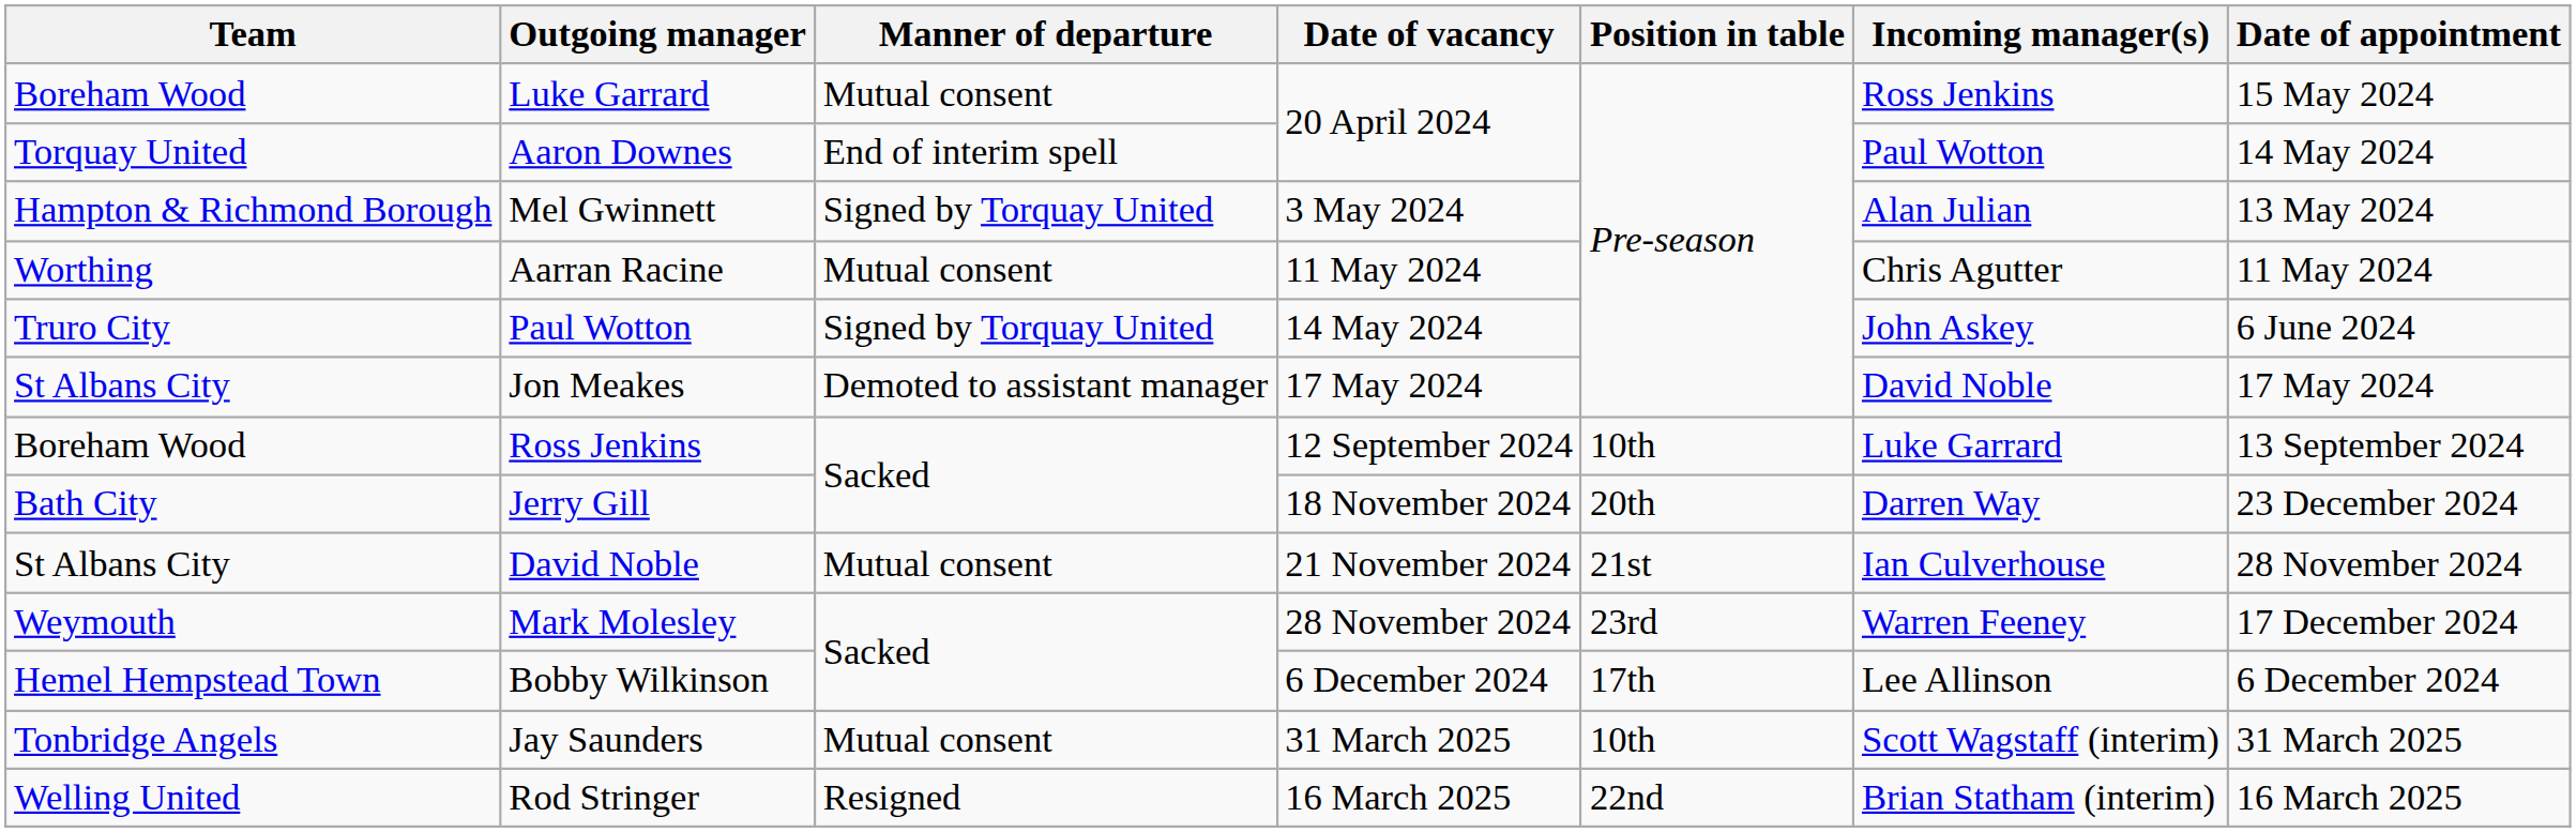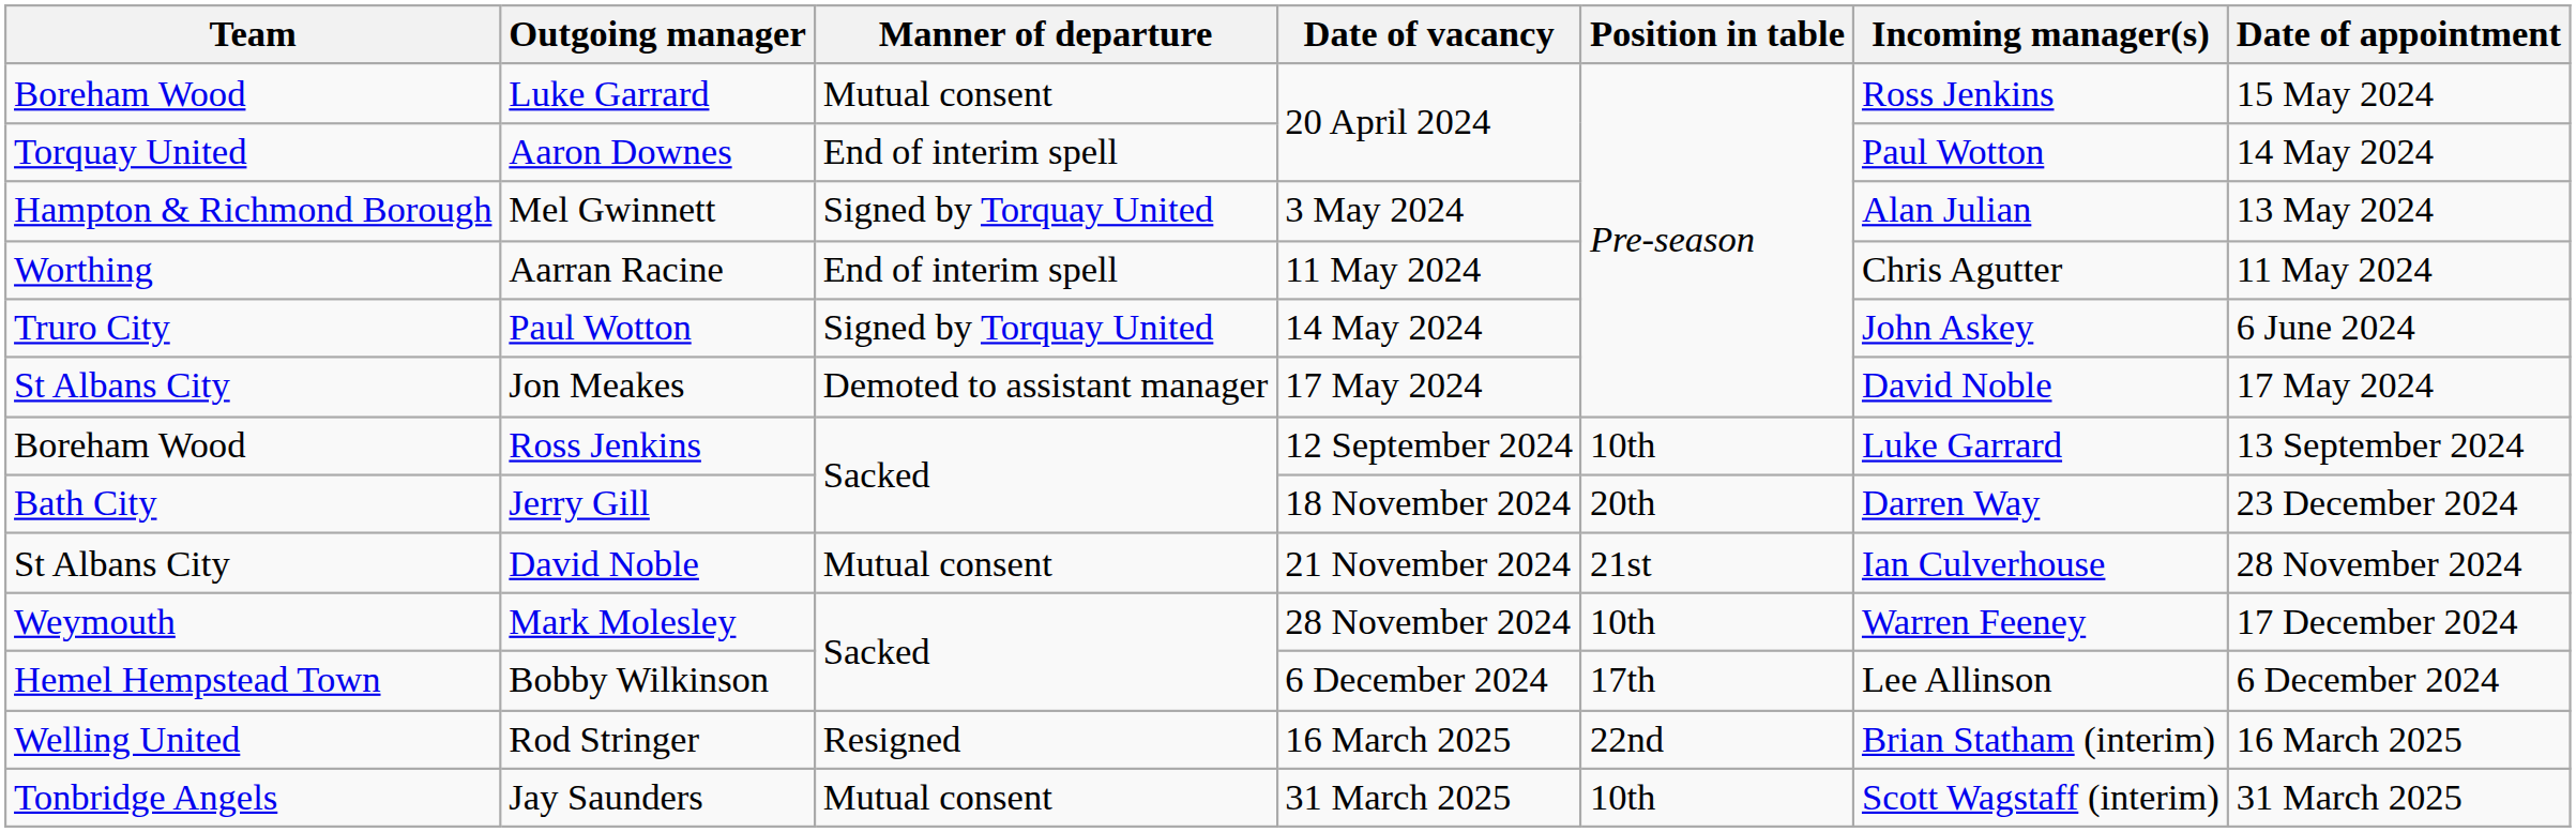Aarran Racine | Manner of departure: Mutual consent -> End of interim spell
Mark Molesley | Position in table: 23rd -> 10th
rows swapped: Rod Stringer <-> Jay Saunders
